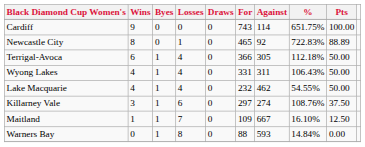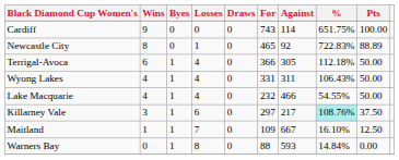Lake Macquarie | Against: 462 -> 466
Killarney Vale | Against: 274 -> 217
Killarney Vale | %: no background -> paleturquoise background
